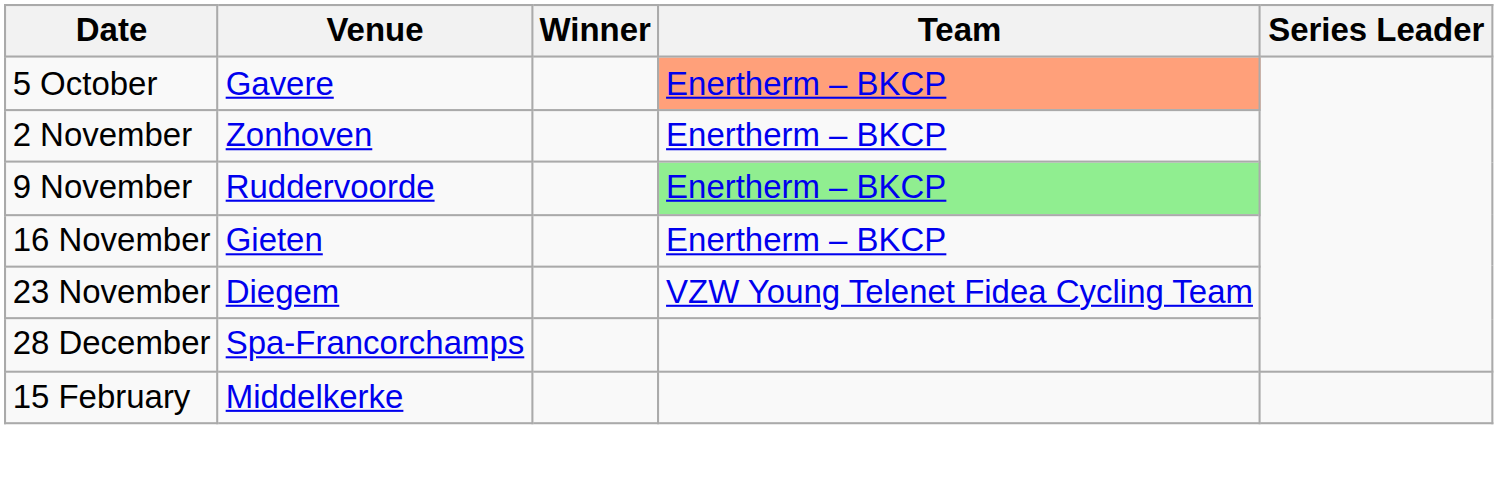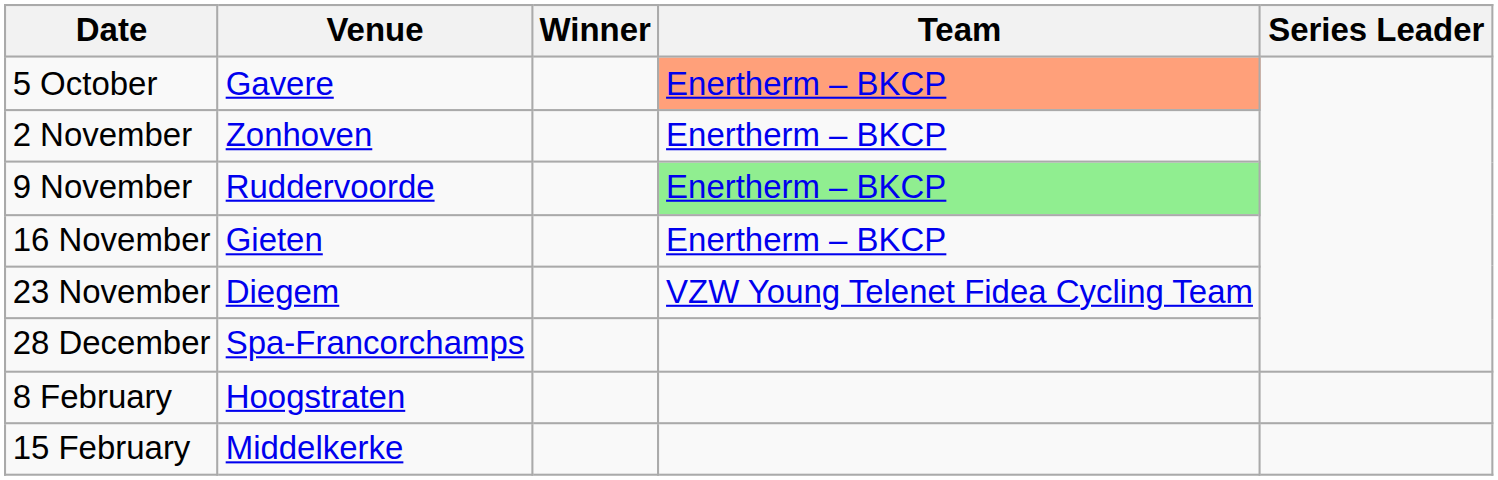+ row: 8 February | Hoogstraten
